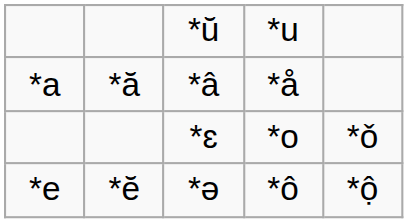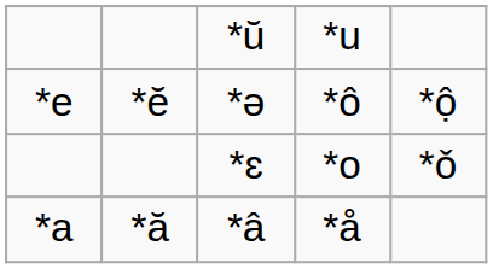rows swapped: *e <-> *a
